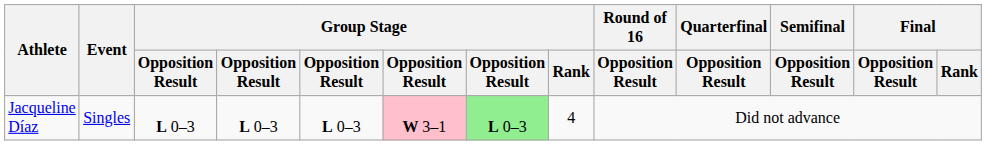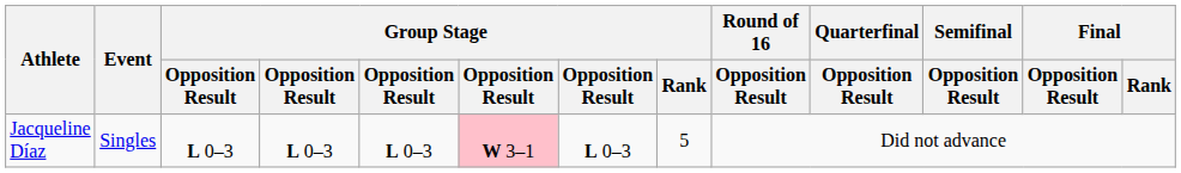Jacqueline Díaz | column 7: lightgreen background -> no background
Jacqueline Díaz | Group Stage / Rank: 4 -> 5
